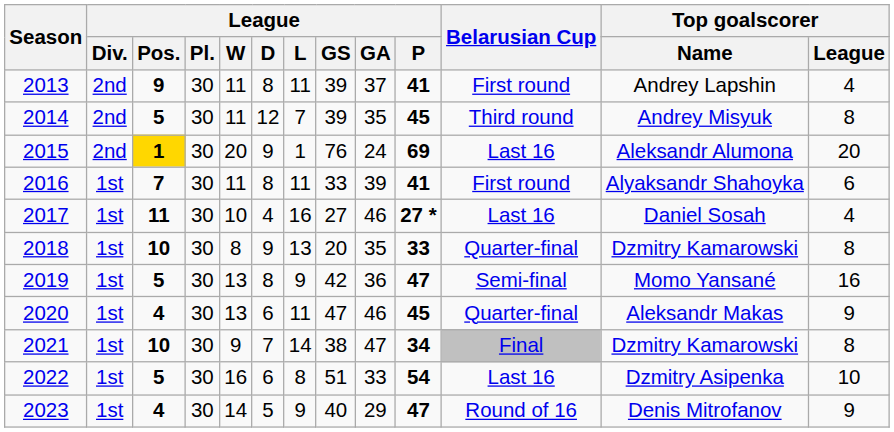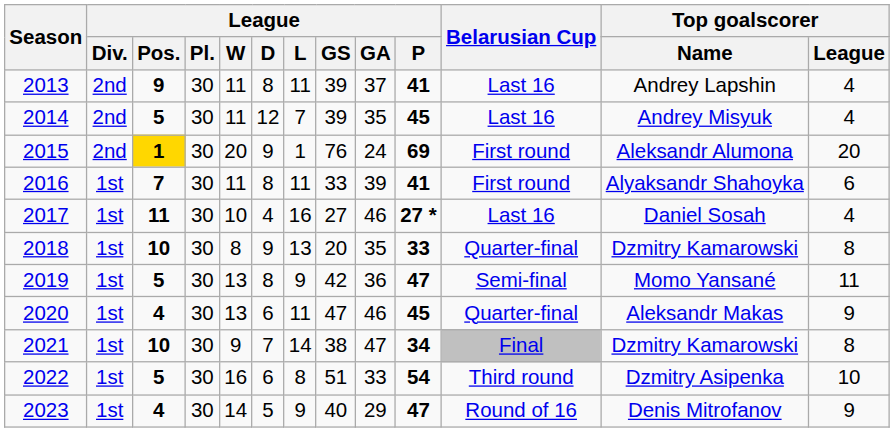2013 | Belarusian Cup: First round -> Last 16
2014 | Belarusian Cup: Third round -> Last 16
2014 | Top goalscorer / League: 8 -> 4
2015 | Belarusian Cup: Last 16 -> First round
2019 | Top goalscorer / League: 16 -> 11
2022 | Belarusian Cup: Last 16 -> Third round
